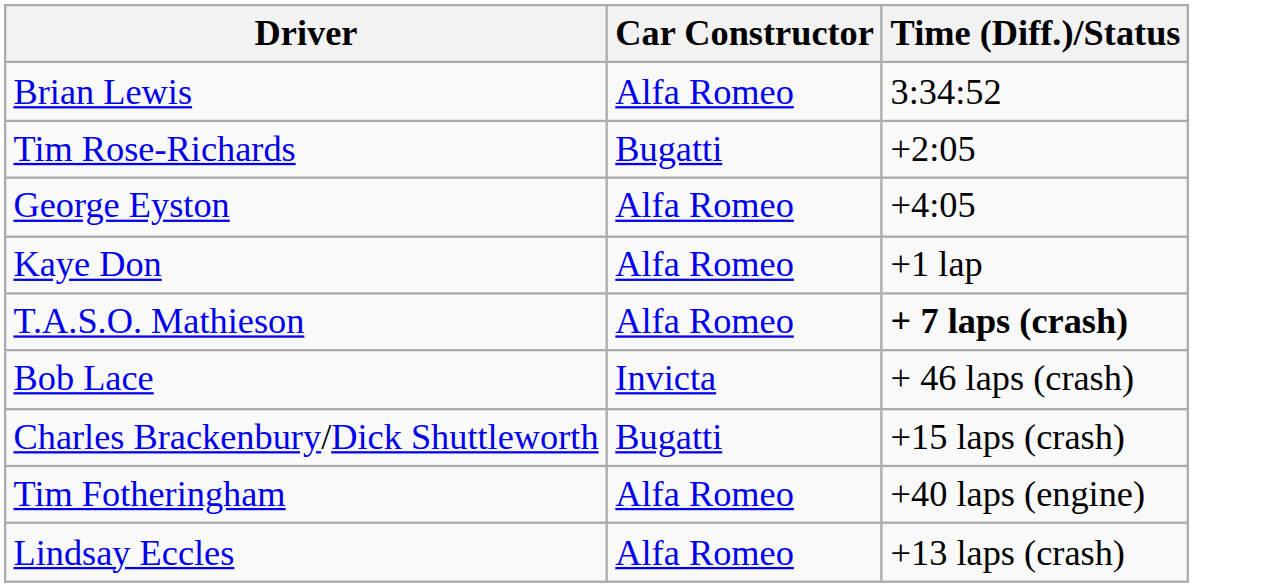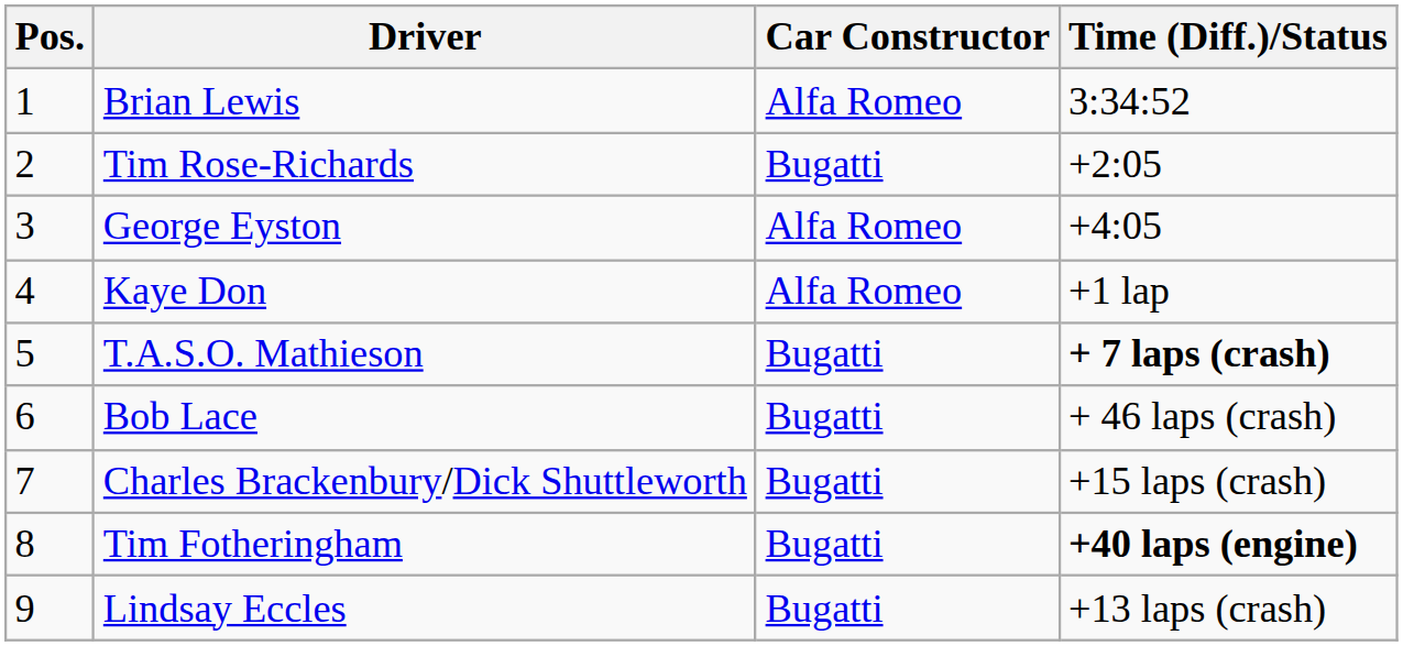+ column: Pos. | 1 | 2 | 3 | 4 | 5 | 6 | 7 | 8 | 9
T.A.S.O. Mathieson | Car Constructor: Alfa Romeo -> Bugatti
Bob Lace | Car Constructor: Invicta -> Bugatti
Tim Fotheringham | Car Constructor: Alfa Romeo -> Bugatti
Tim Fotheringham | Time (Diff.)/Status: normal -> bold
Lindsay Eccles | Car Constructor: Alfa Romeo -> Bugatti
